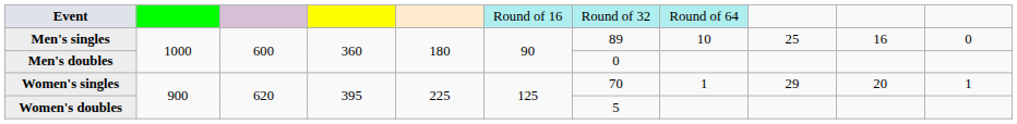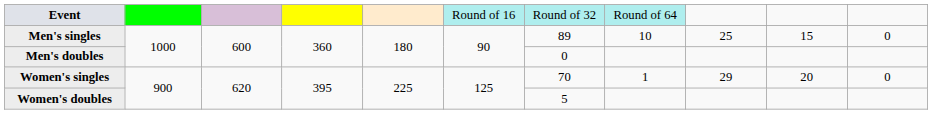Men's singles | column 10: 16 -> 15
Women's singles | column 11: 1 -> 0
